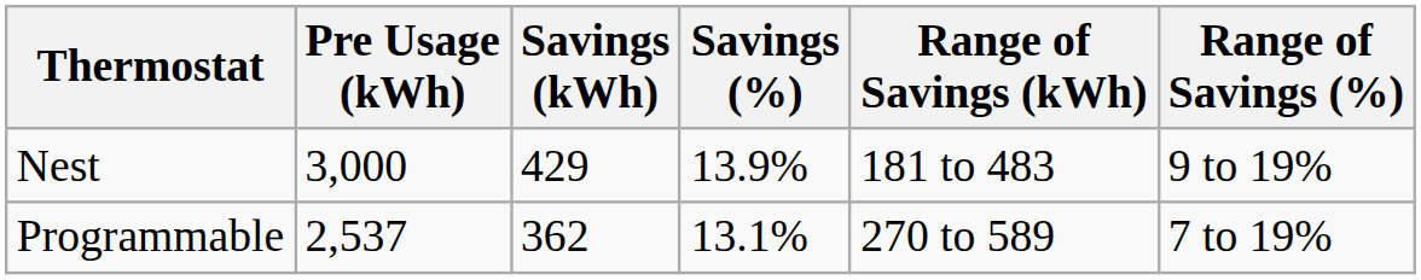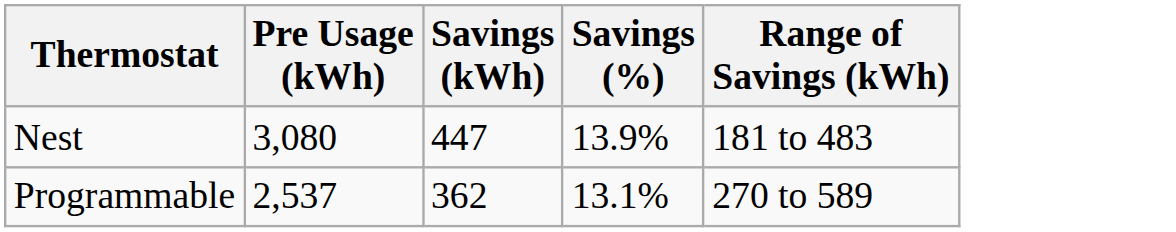- column: Range of Savings (%) | 9 to 19% | 7 to 19%
Nest | Pre Usage (kWh): 3,000 -> 3,080
Nest | Savings (kWh): 429 -> 447
